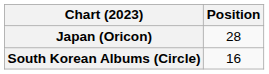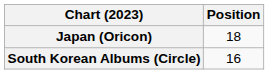Japan (Oricon) | Position: 28 -> 18
